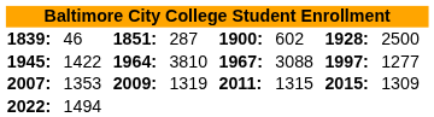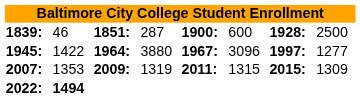1839: | column 6: 602 -> 600
1945: | column 4: 3810 -> 3880
1945: | column 6: 3088 -> 3096
2022: | column 2: normal -> bold
